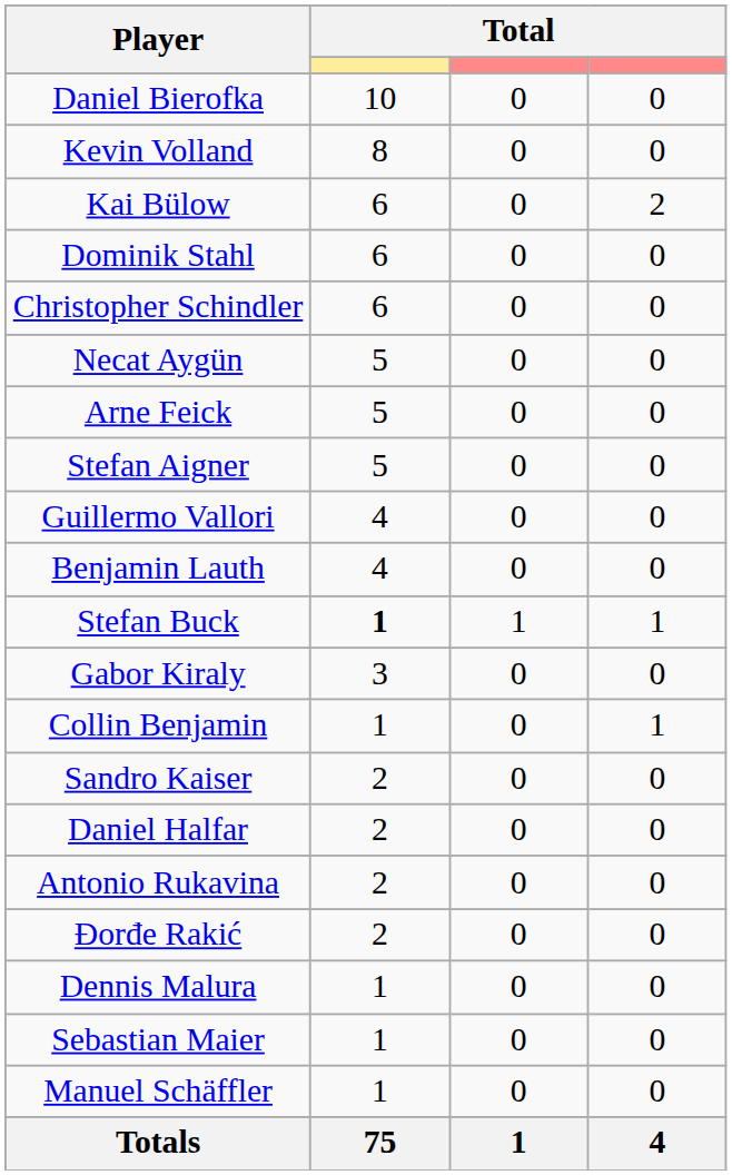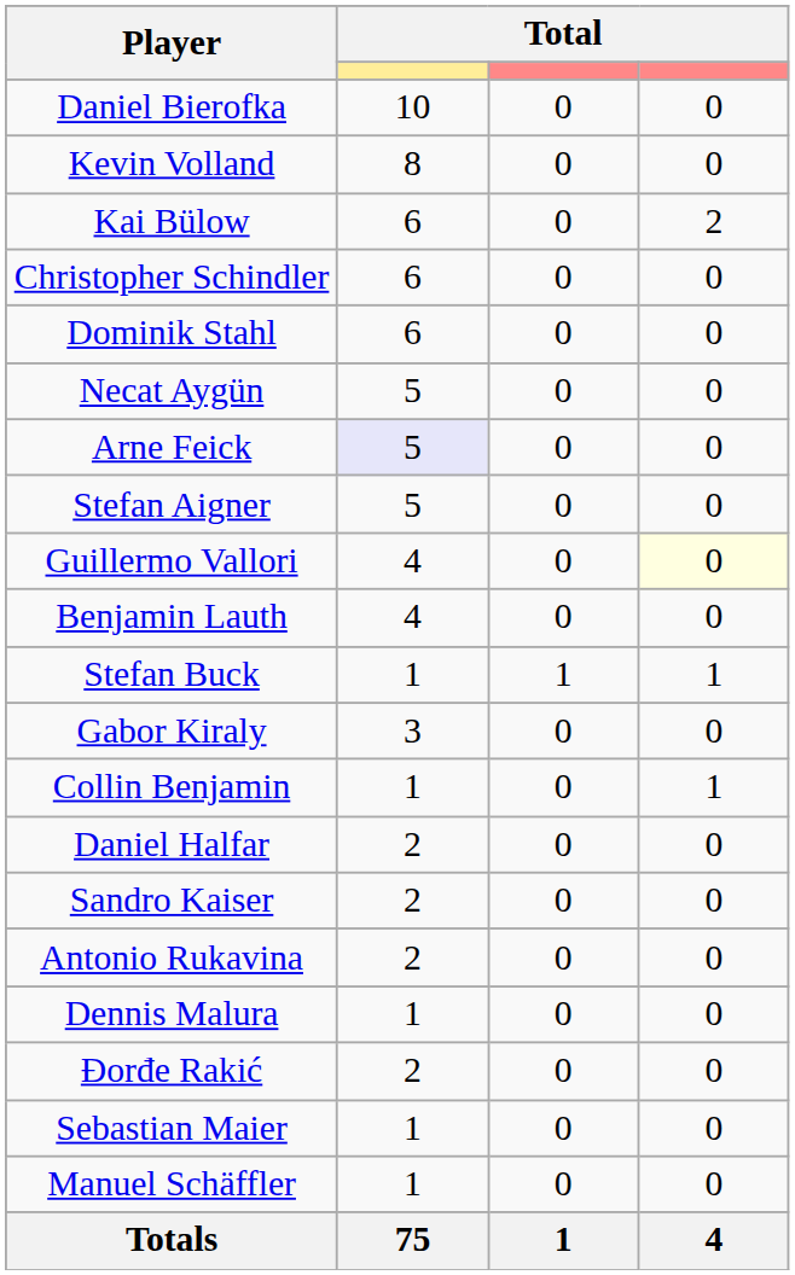rows swapped: Christopher Schindler <-> Dominik Stahl
Arne Feick | column 2: no background -> lavender background
Guillermo Vallori | column 4: no background -> lightyellow background
Stefan Buck | column 2: bold -> normal
rows swapped: Daniel Halfar <-> Sandro Kaiser
rows swapped: Đorđe Rakić <-> Dennis Malura
